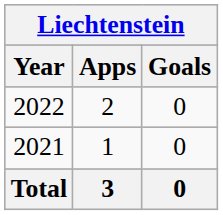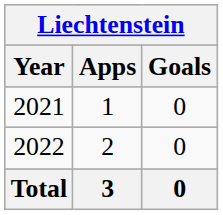rows swapped: 2021 <-> 2022
